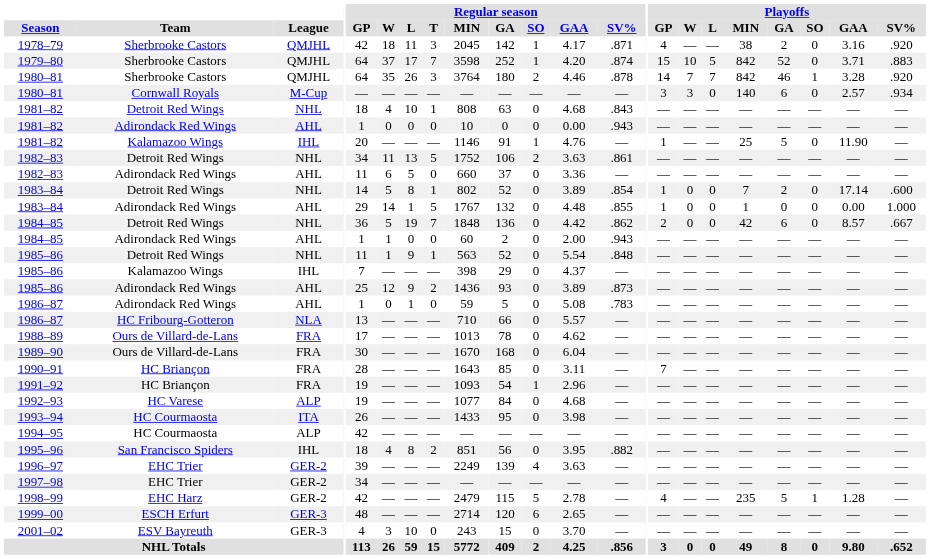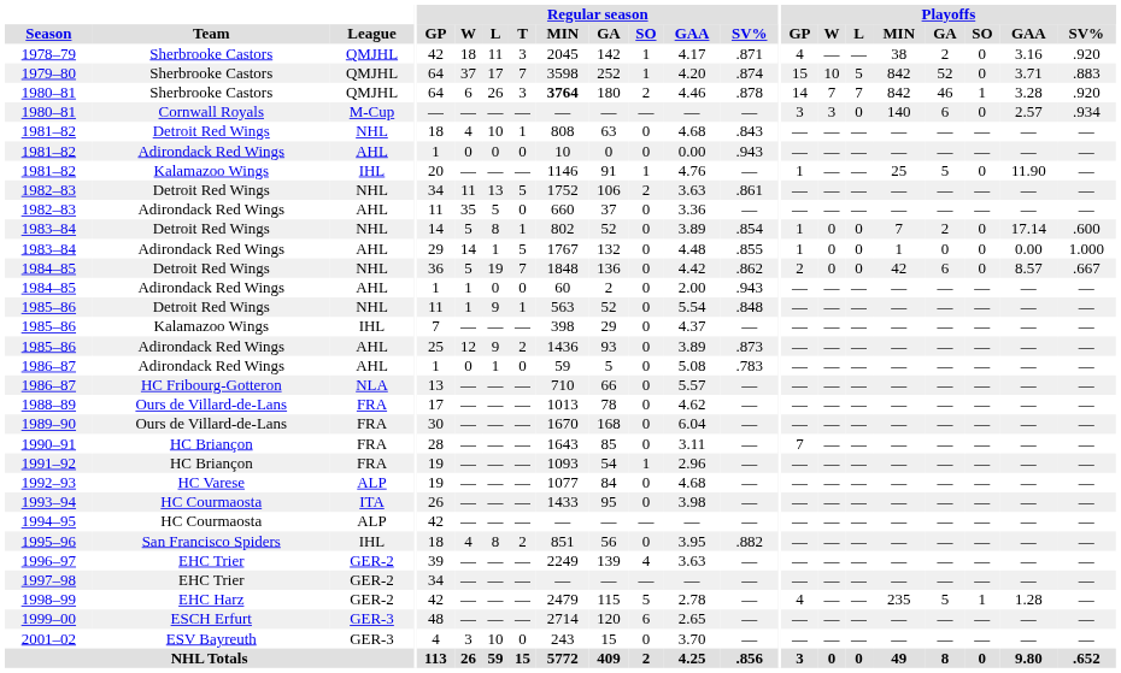1980–81 / Sherbrooke Castors | Regular season / W: 35 -> 6
1980–81 / Sherbrooke Castors | Regular season / MIN: normal -> bold
1982–83 / Adirondack Red Wings | Regular season / W: 6 -> 35
